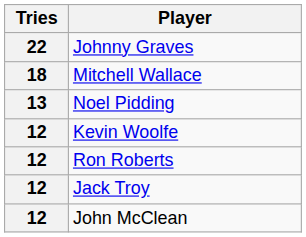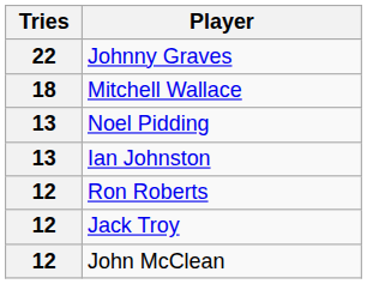+ row: 13 | Ian Johnston
- row: 12 | Kevin Woolfe
